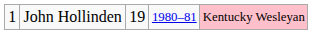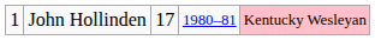John Hollinden | column 3: 19 -> 17
